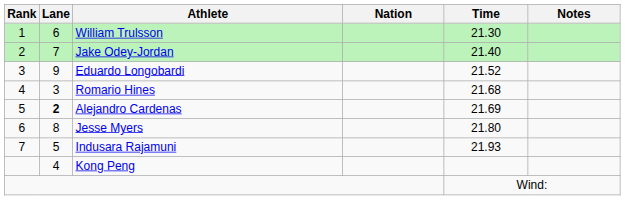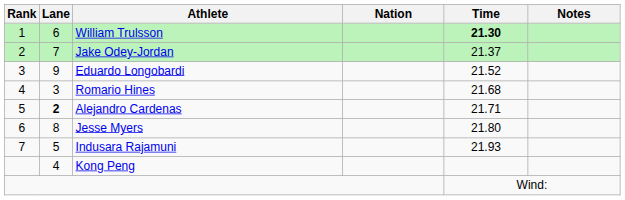William Trulsson | Time: normal -> bold
Jake Odey-Jordan | Time: 21.40 -> 21.37
Alejandro Cardenas | Time: 21.69 -> 21.71
